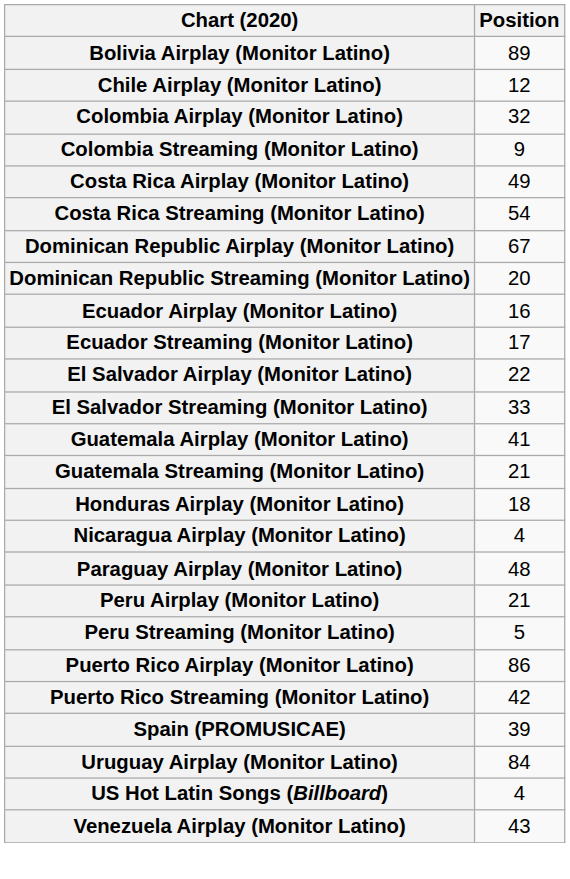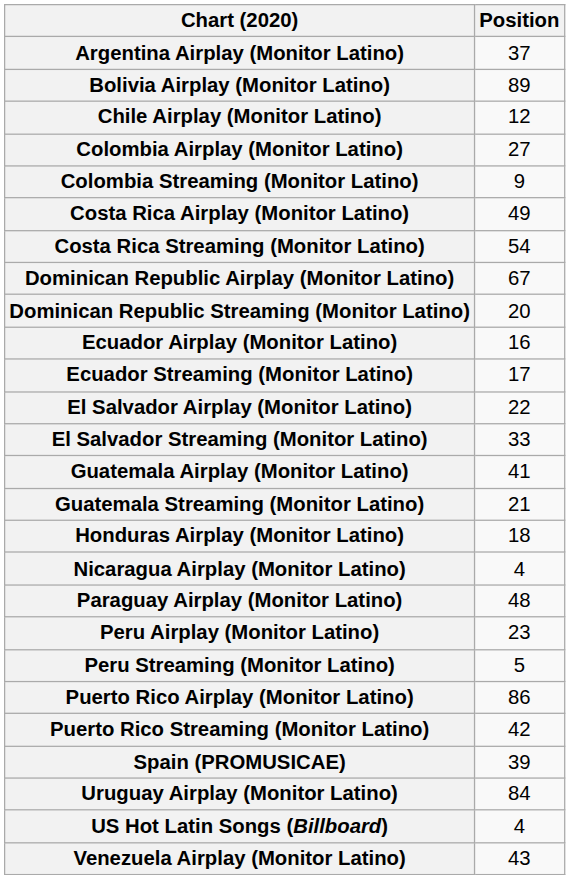+ row: Argentina Airplay (Monitor Latino) | 37
Colombia Airplay (Monitor Latino) | Position: 32 -> 27
Peru Airplay (Monitor Latino) | Position: 21 -> 23
